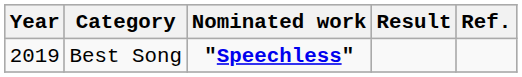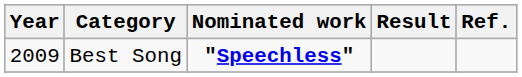Best Song | Year: 2019 -> 2009
